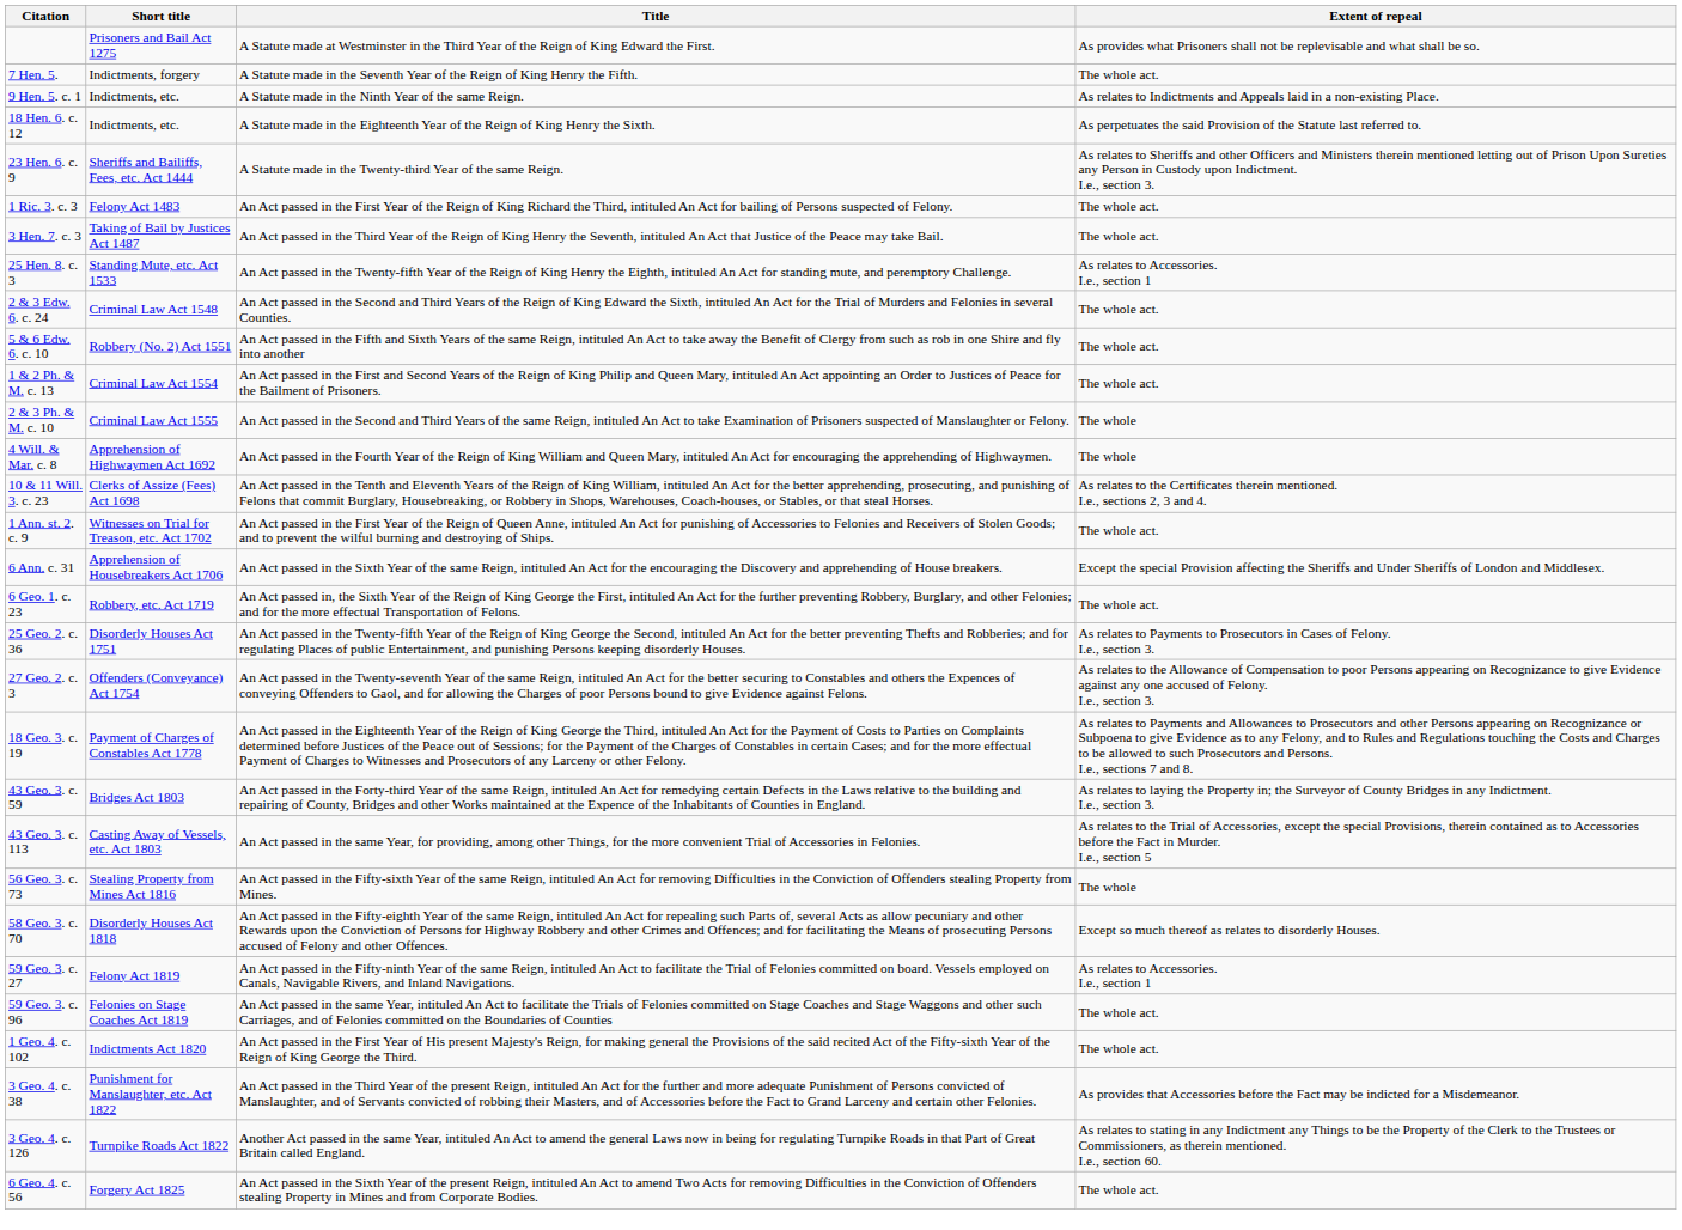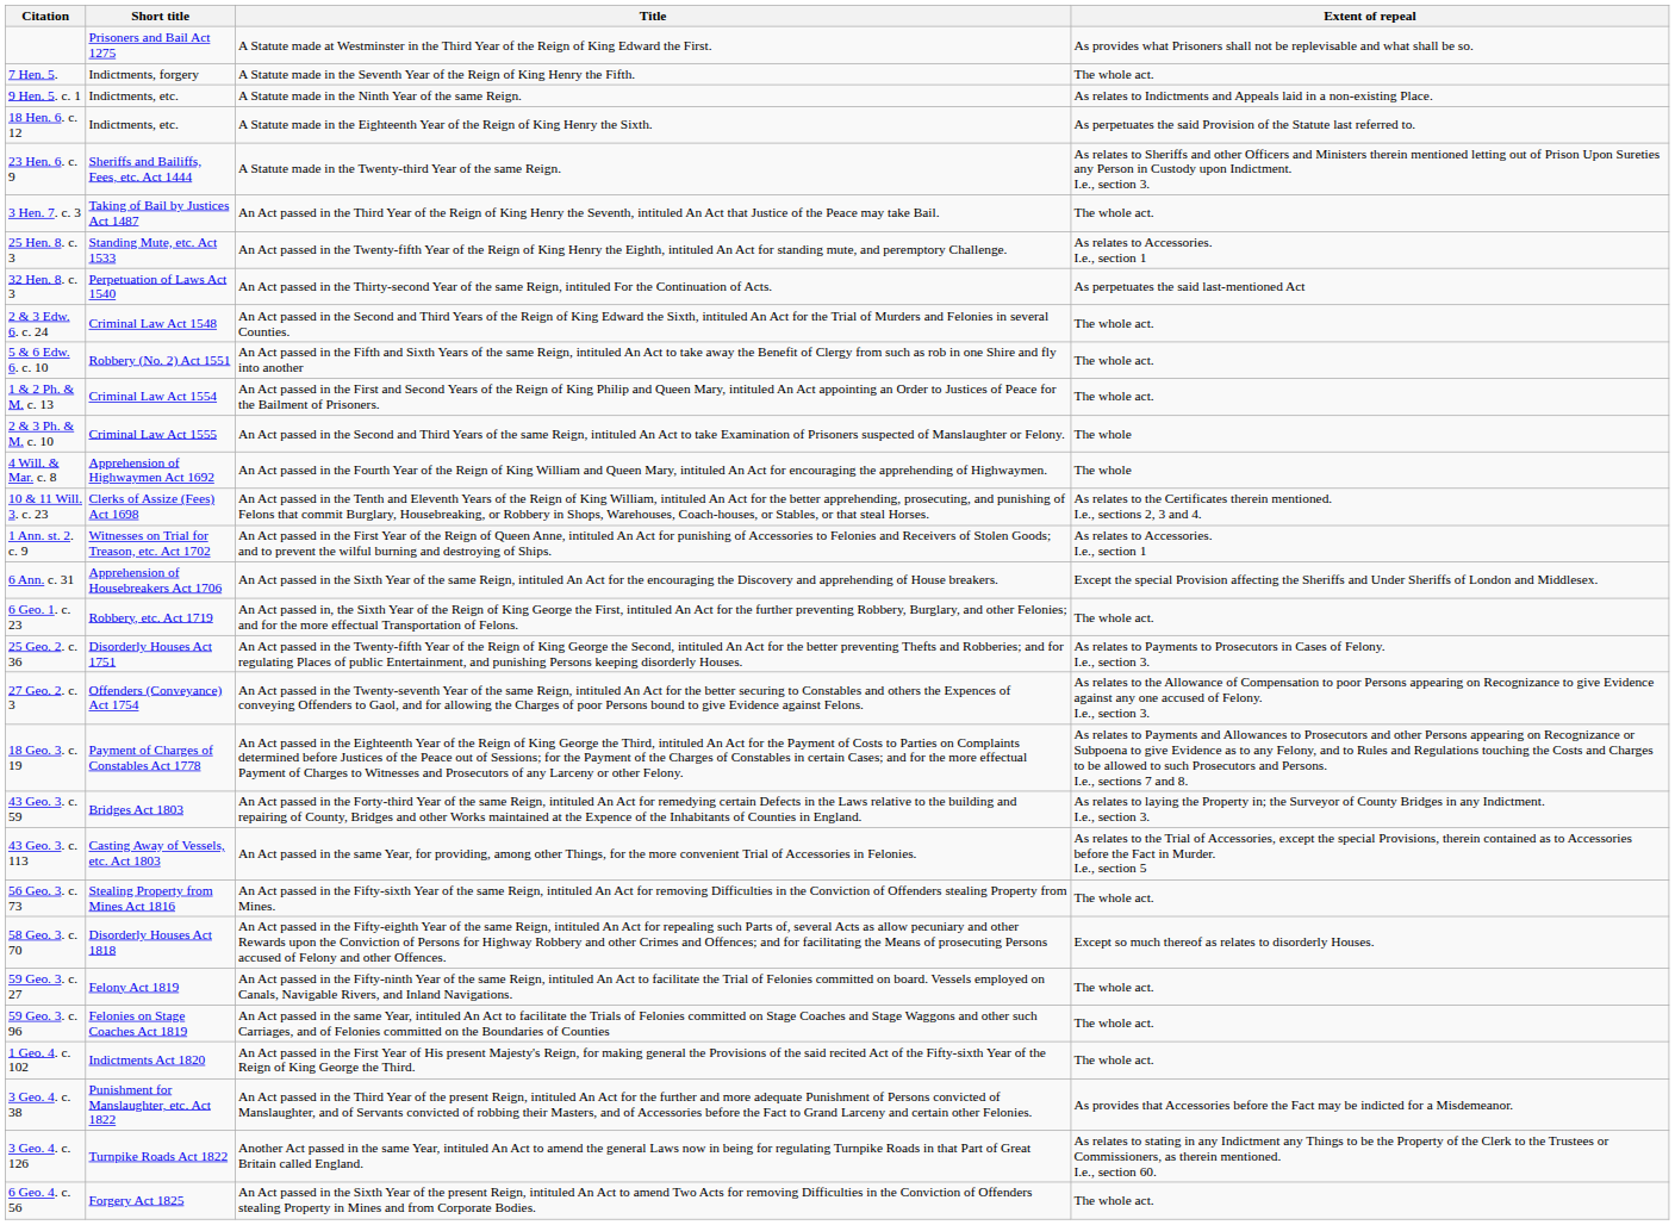- row: 1 Ric. 3. c. 3 | Felony Act 1483 | An Act passed in the First Year of the Reign of King Richard the Third, intituled An Act for bailing of Persons suspected of Felony. | The whole act.
+ row: 32 Hen. 8. c. 3 | Perpetuation of Laws Act 1540 | An Act passed in the Thirty-second Year of the same Reign, intituled For the Continuation of Acts. | As perpetuates the said last-mentioned Act
1 Ann. st. 2. c. 9 | Extent of repeal: The whole act. -> As relates to Accessories. I.e., section 1
56 Geo. 3. c. 73 | Extent of repeal: The whole -> The whole act.
59 Geo. 3. c. 27 | Extent of repeal: As relates to Accessories. I.e., section 1 -> The whole act.
